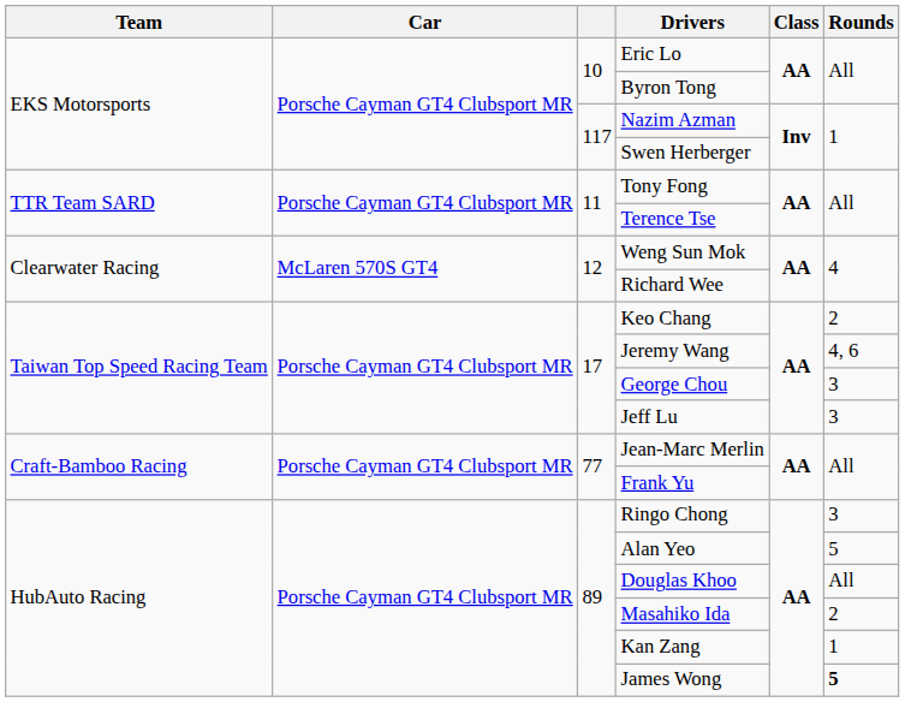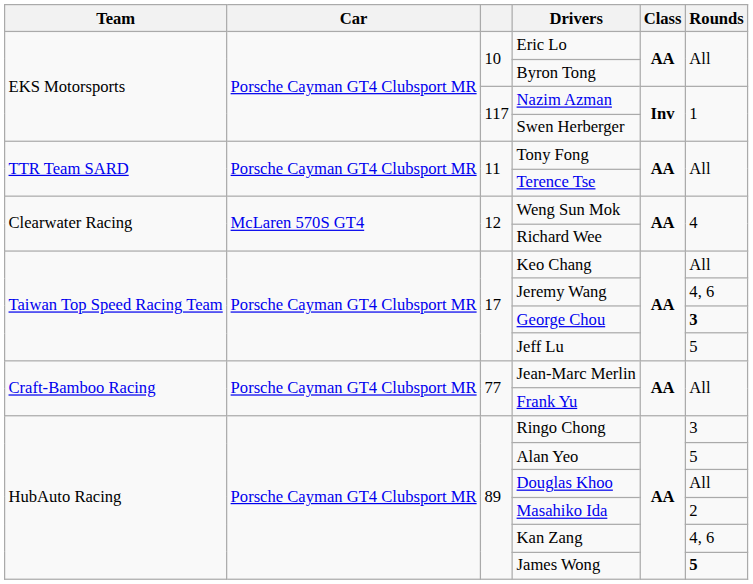Keo Chang | Rounds: 2 -> All
George Chou | Rounds: normal -> bold
Jeff Lu | Rounds: 3 -> 5
Kan Zang | Rounds: 1 -> 4, 6
